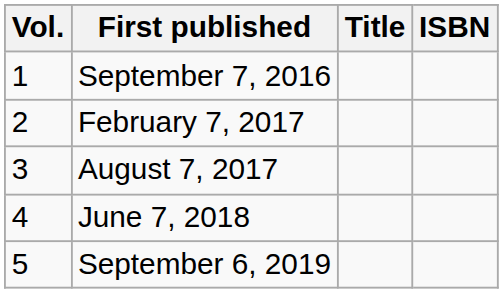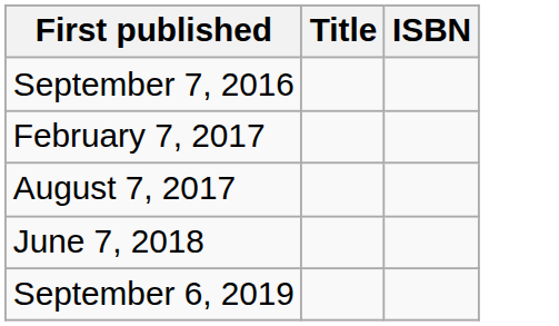- column: Vol. | 1 | 2 | 3 | 4 | 5
